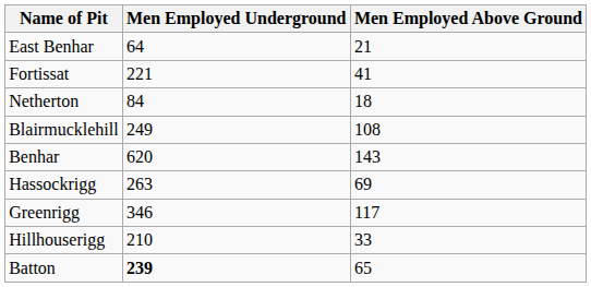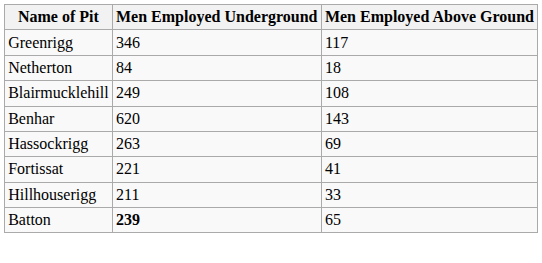- row: East Benhar | 64 | 21
rows swapped: Greenrigg <-> Fortissat
Hillhouserigg | Men Employed Underground: 210 -> 211
